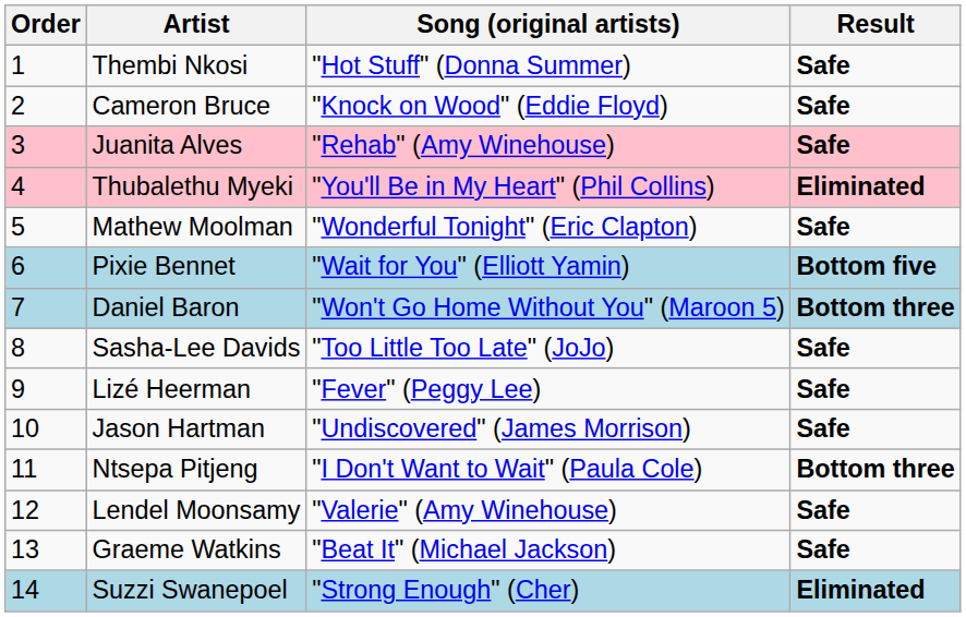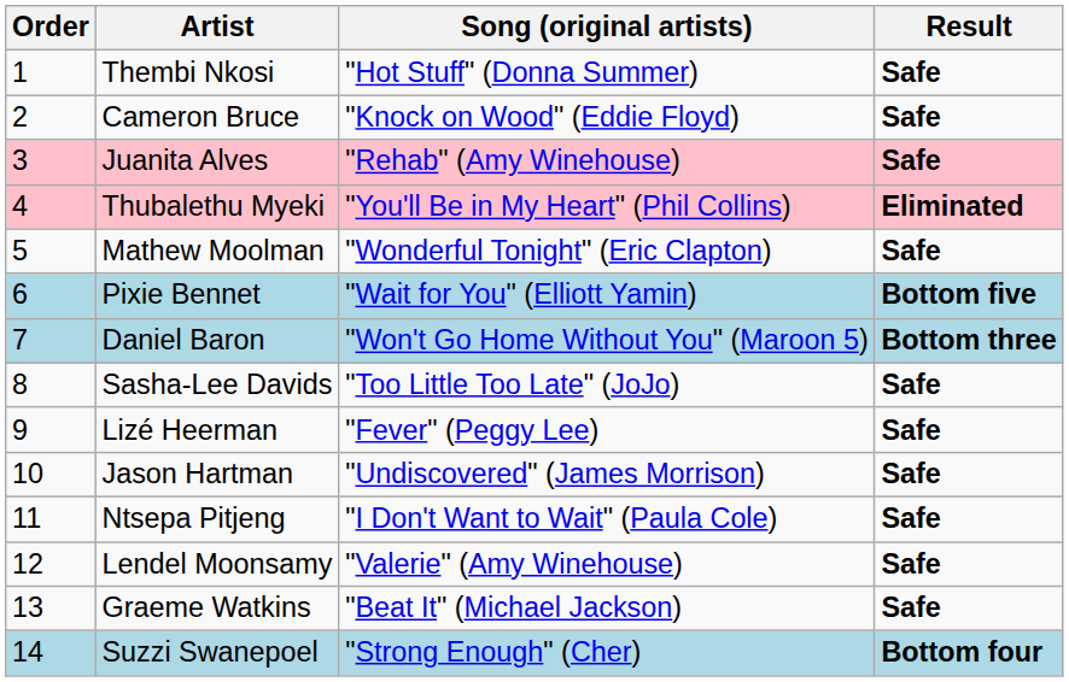Ntsepa Pitjeng | Result: Bottom three -> Safe
Suzzi Swanepoel | Result: Eliminated -> Bottom four
